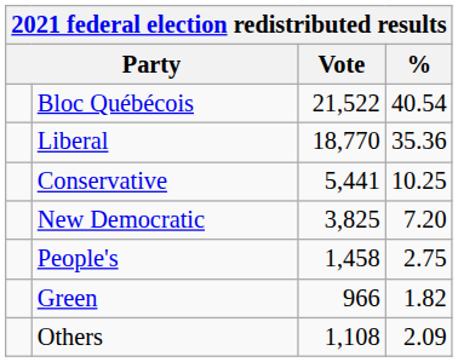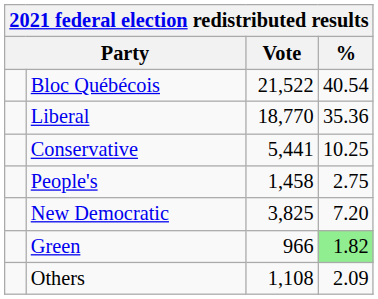rows swapped: New Democratic <-> People's
Green | %: no background -> lightgreen background
